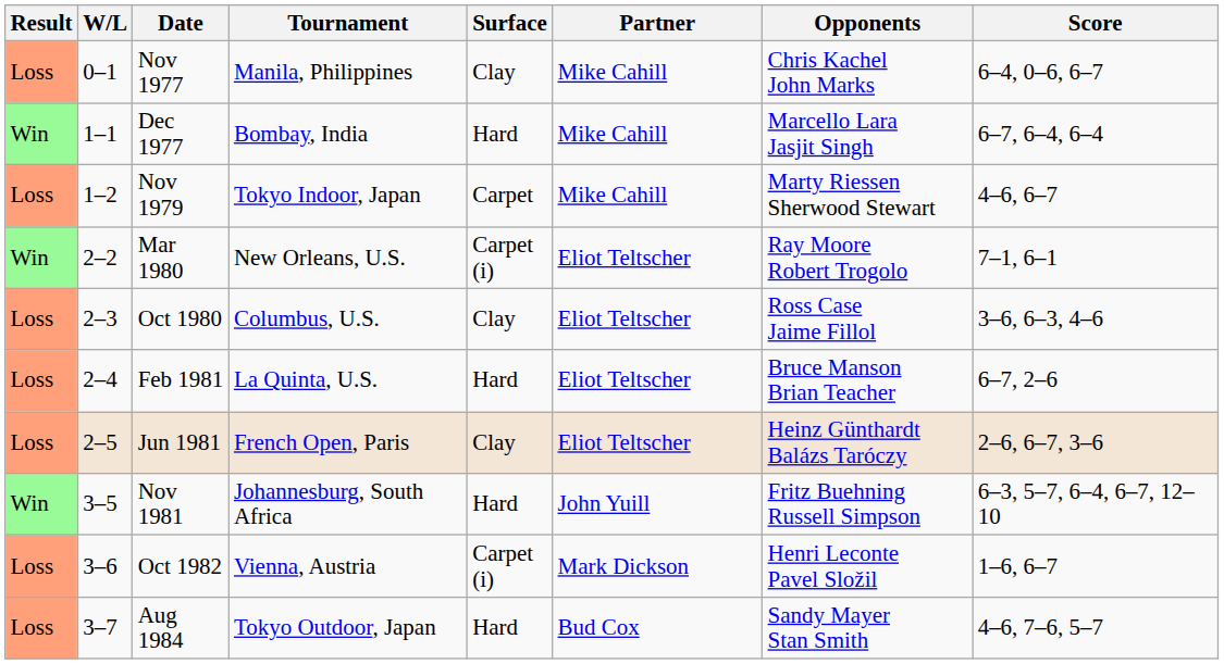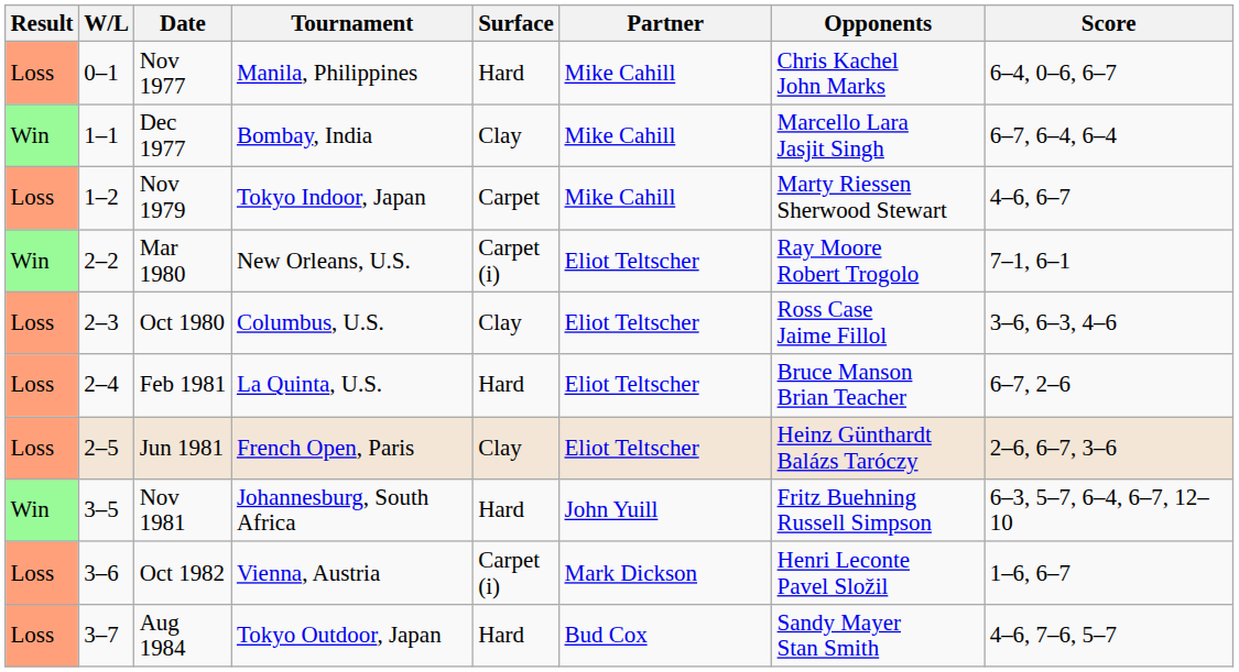Nov 1977 | Surface: Clay -> Hard
Dec 1977 | Surface: Hard -> Clay
